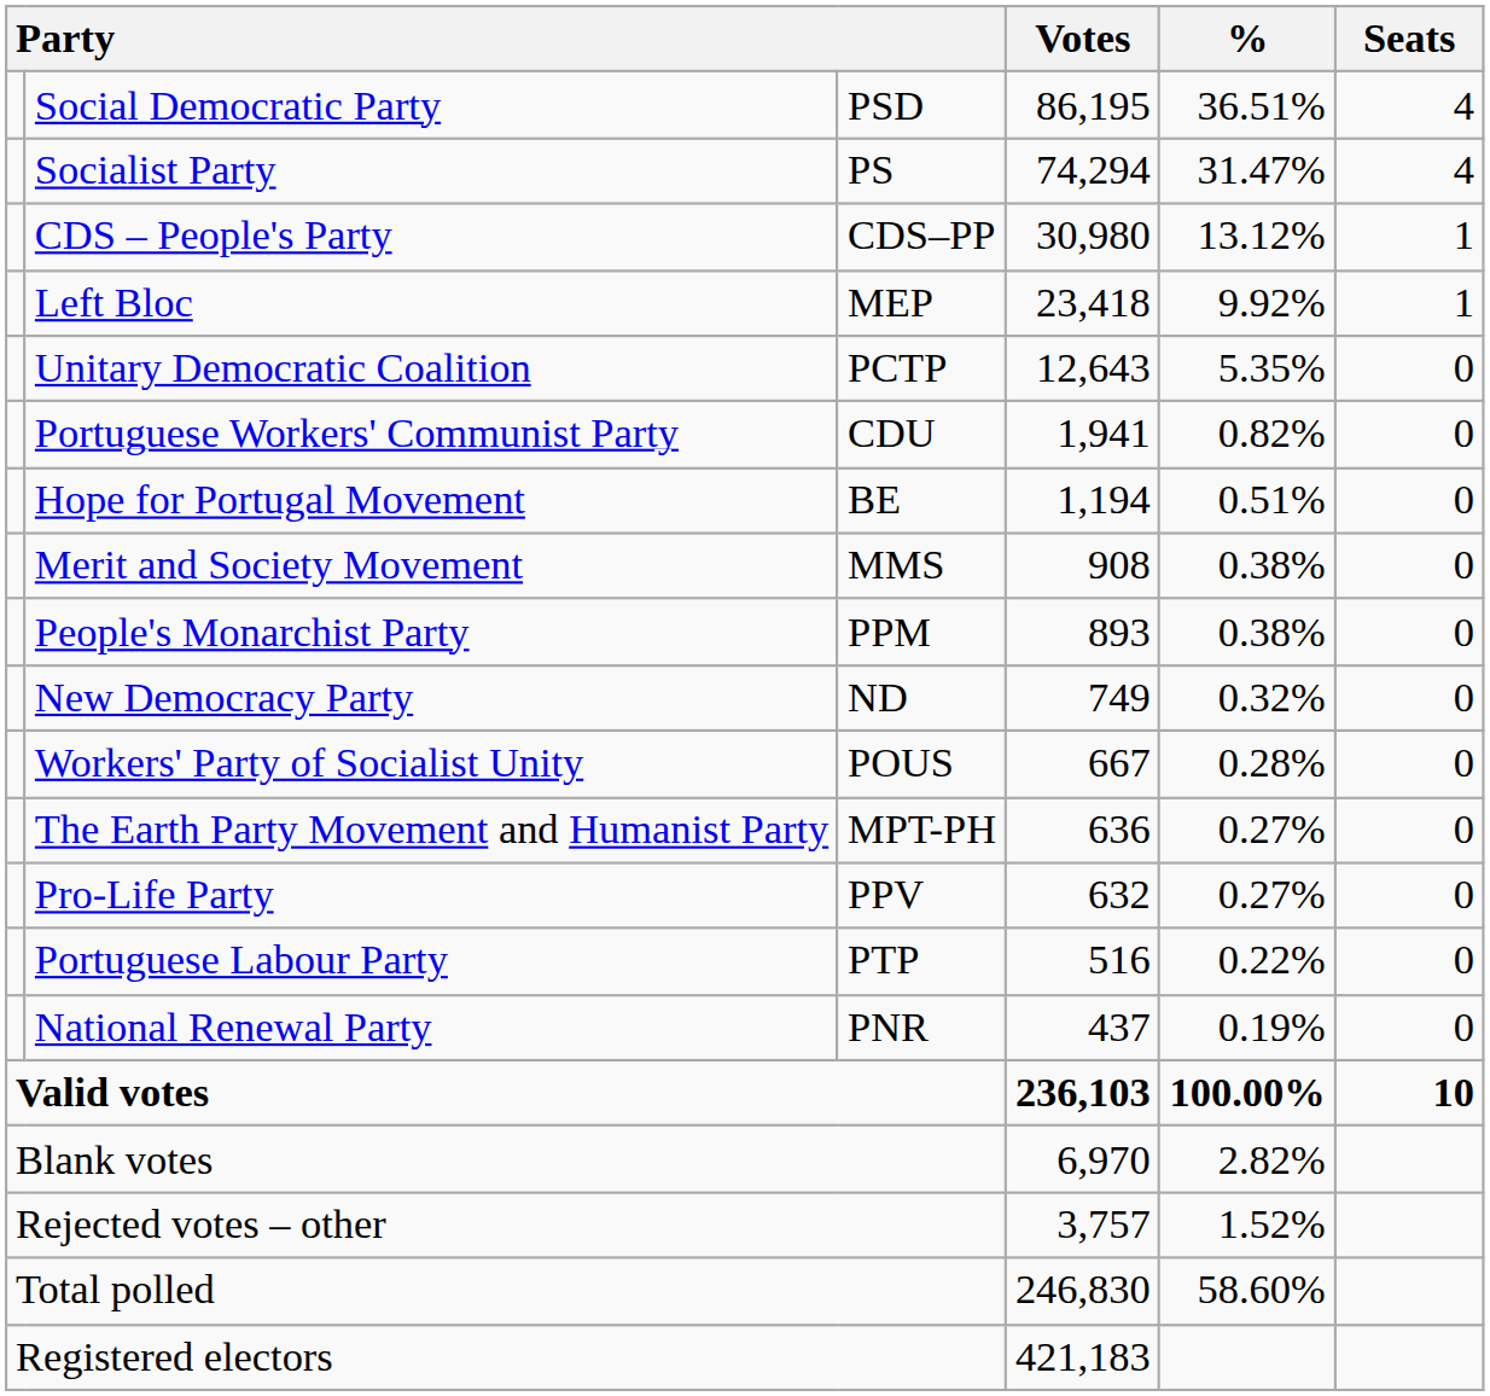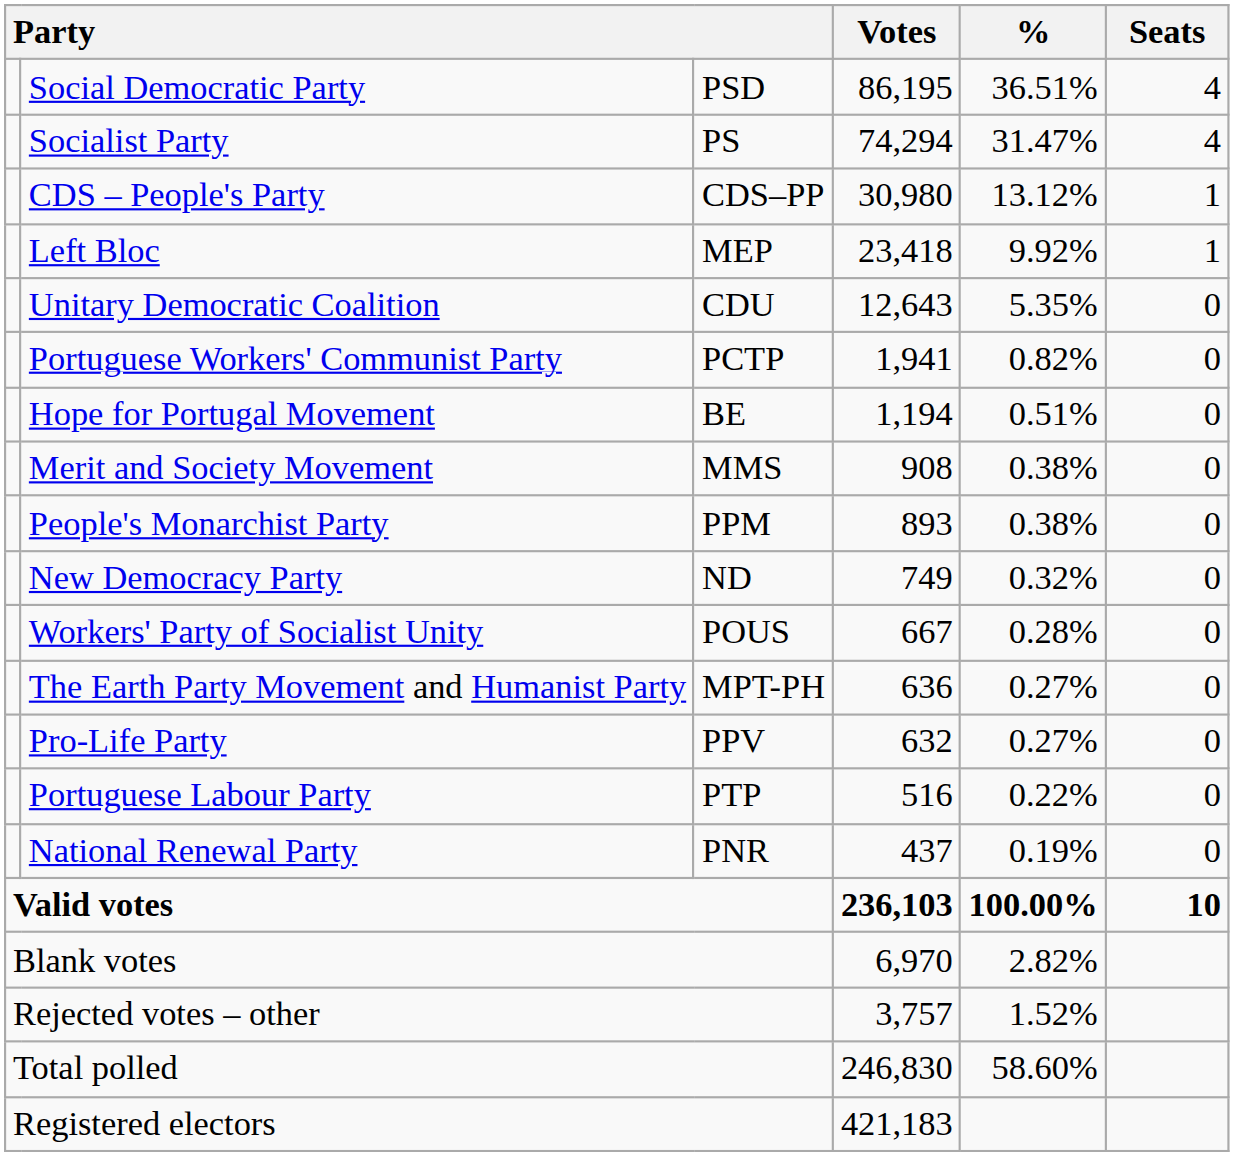Unitary Democratic Coalition | column 3: PCTP -> CDU
Portuguese Workers' Communist Party | column 3: CDU -> PCTP
